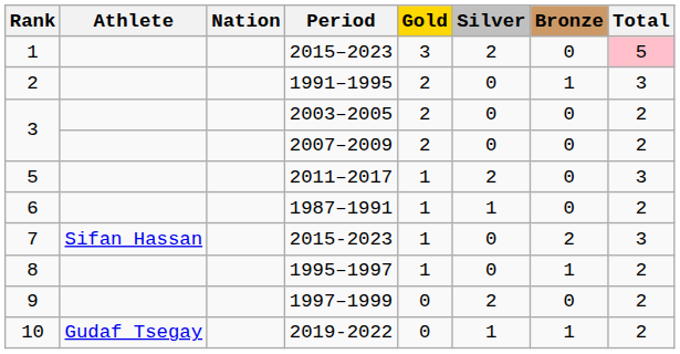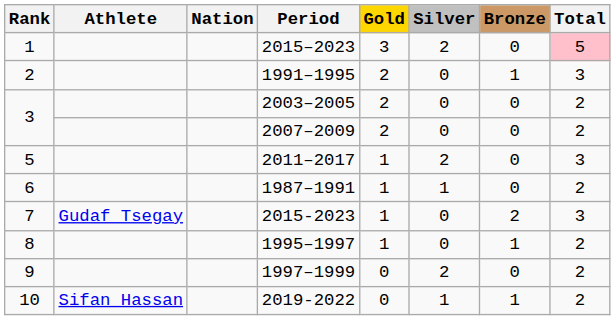2015-2023 | Athlete: Sifan Hassan -> Gudaf Tsegay
2019-2022 | Athlete: Gudaf Tsegay -> Sifan Hassan
